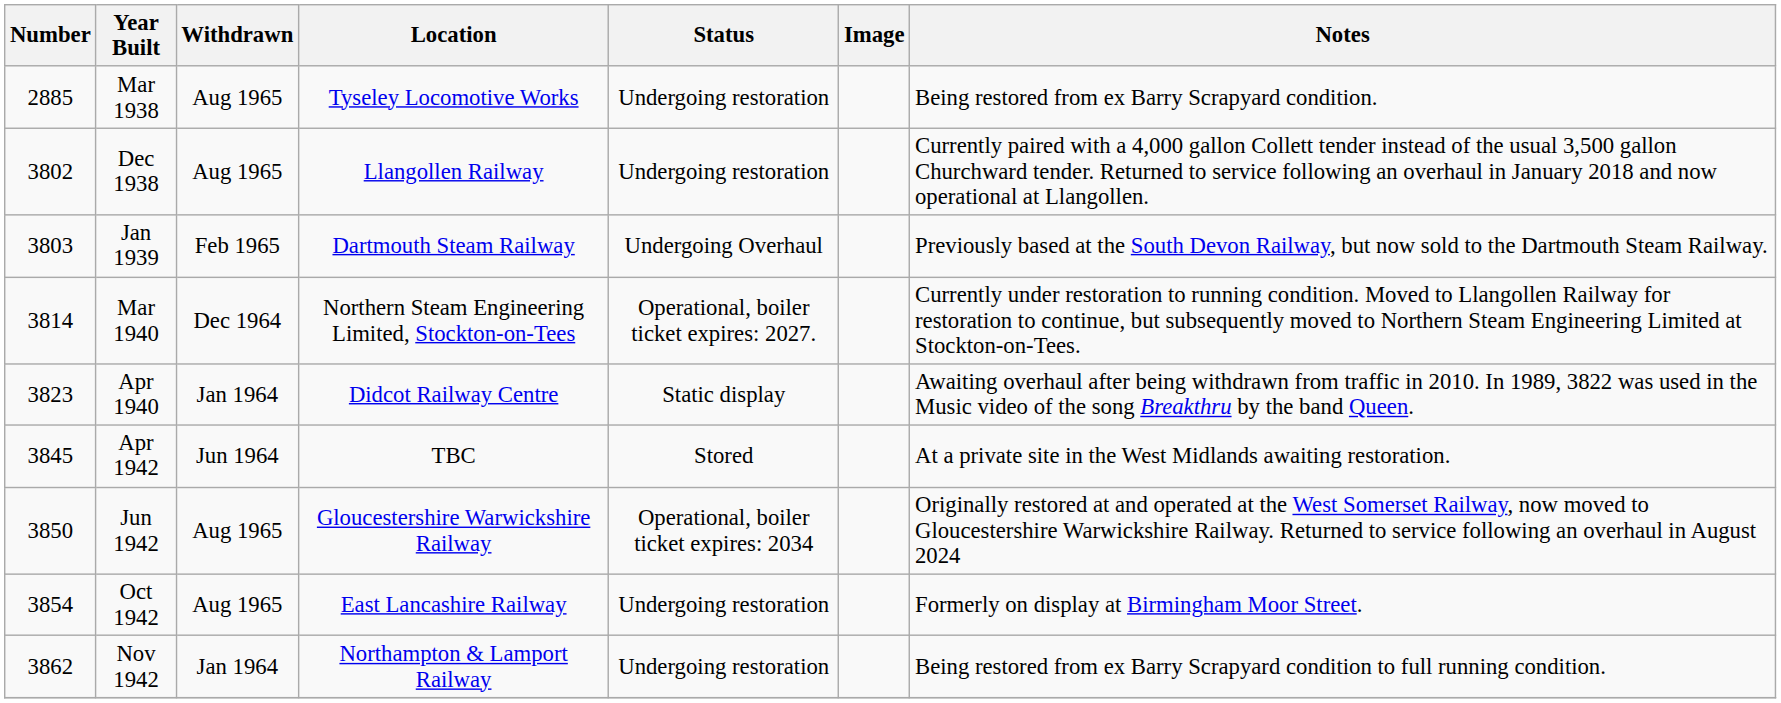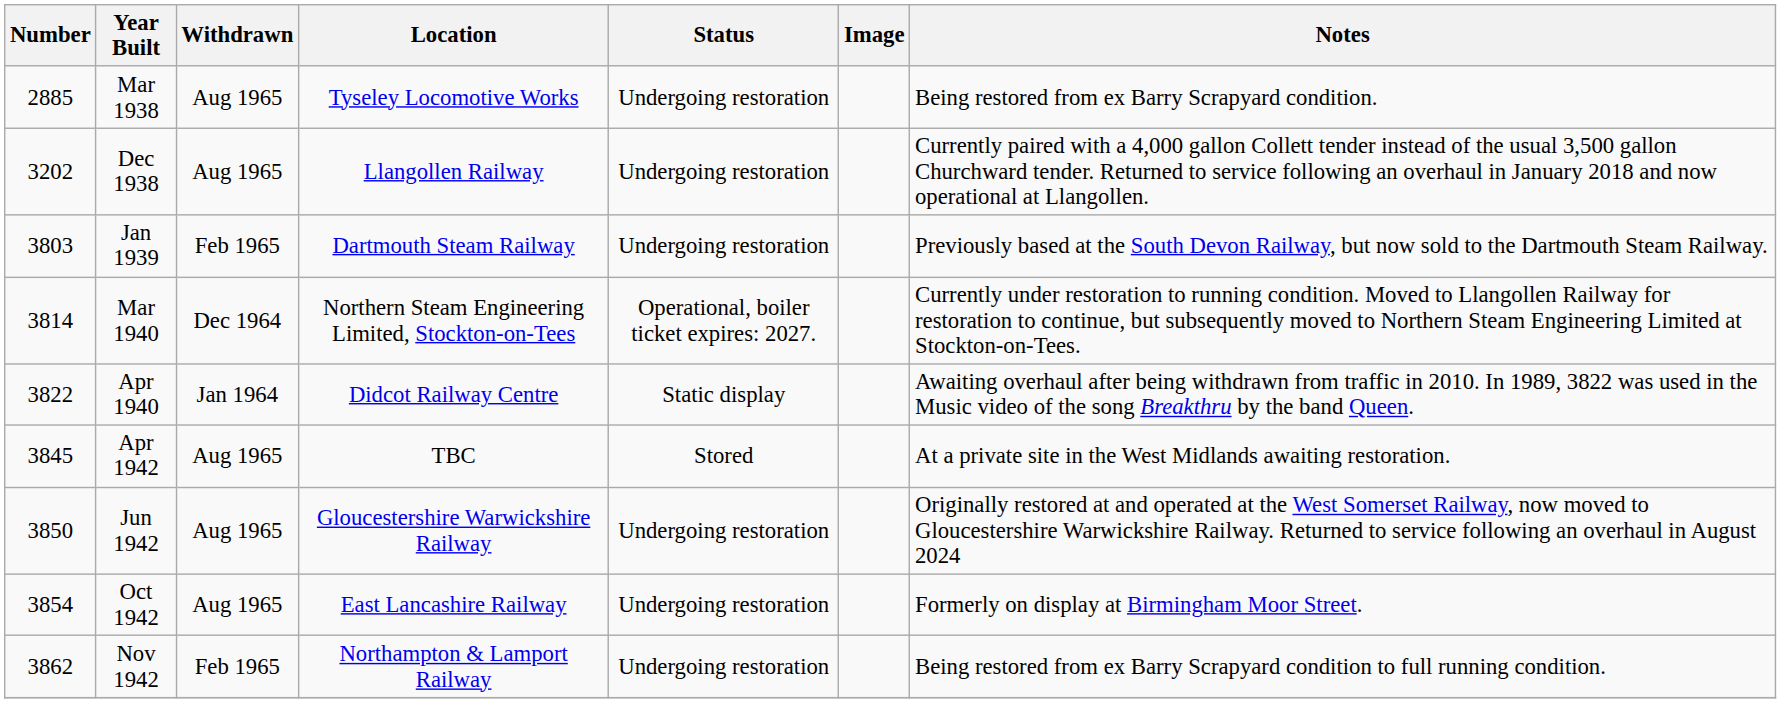Dec 1938 | Number: 3802 -> 3202
Jan 1939 | Status: Undergoing Overhaul -> Undergoing restoration
Apr 1940 | Number: 3823 -> 3822
Apr 1942 | Withdrawn: Jun 1964 -> Aug 1965
Jun 1942 | Status: Operational, boiler ticket expires: 2034 -> Undergoing restoration
Nov 1942 | Withdrawn: Jan 1964 -> Feb 1965
